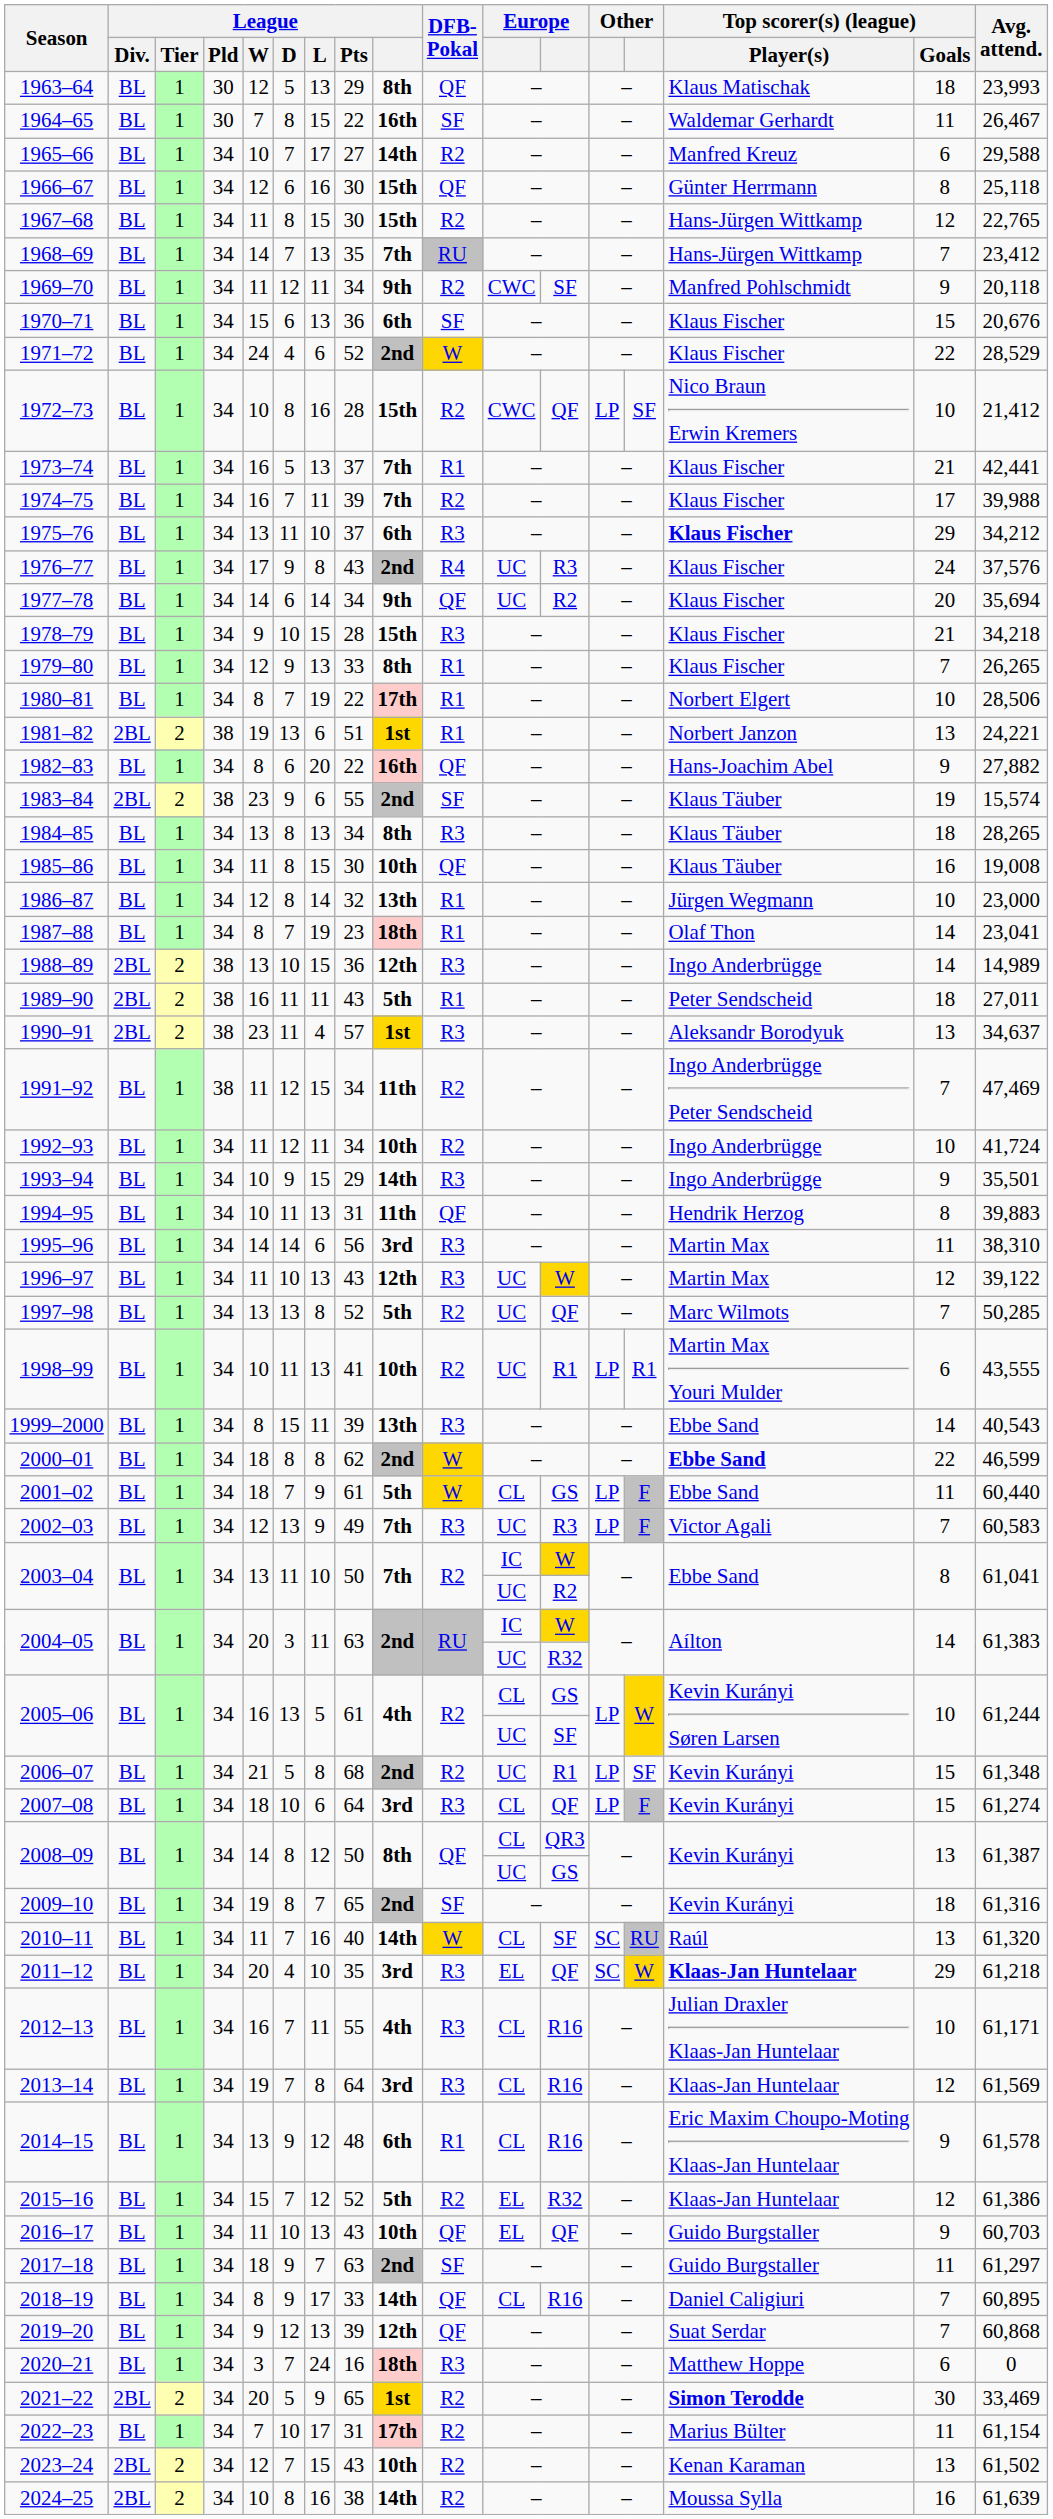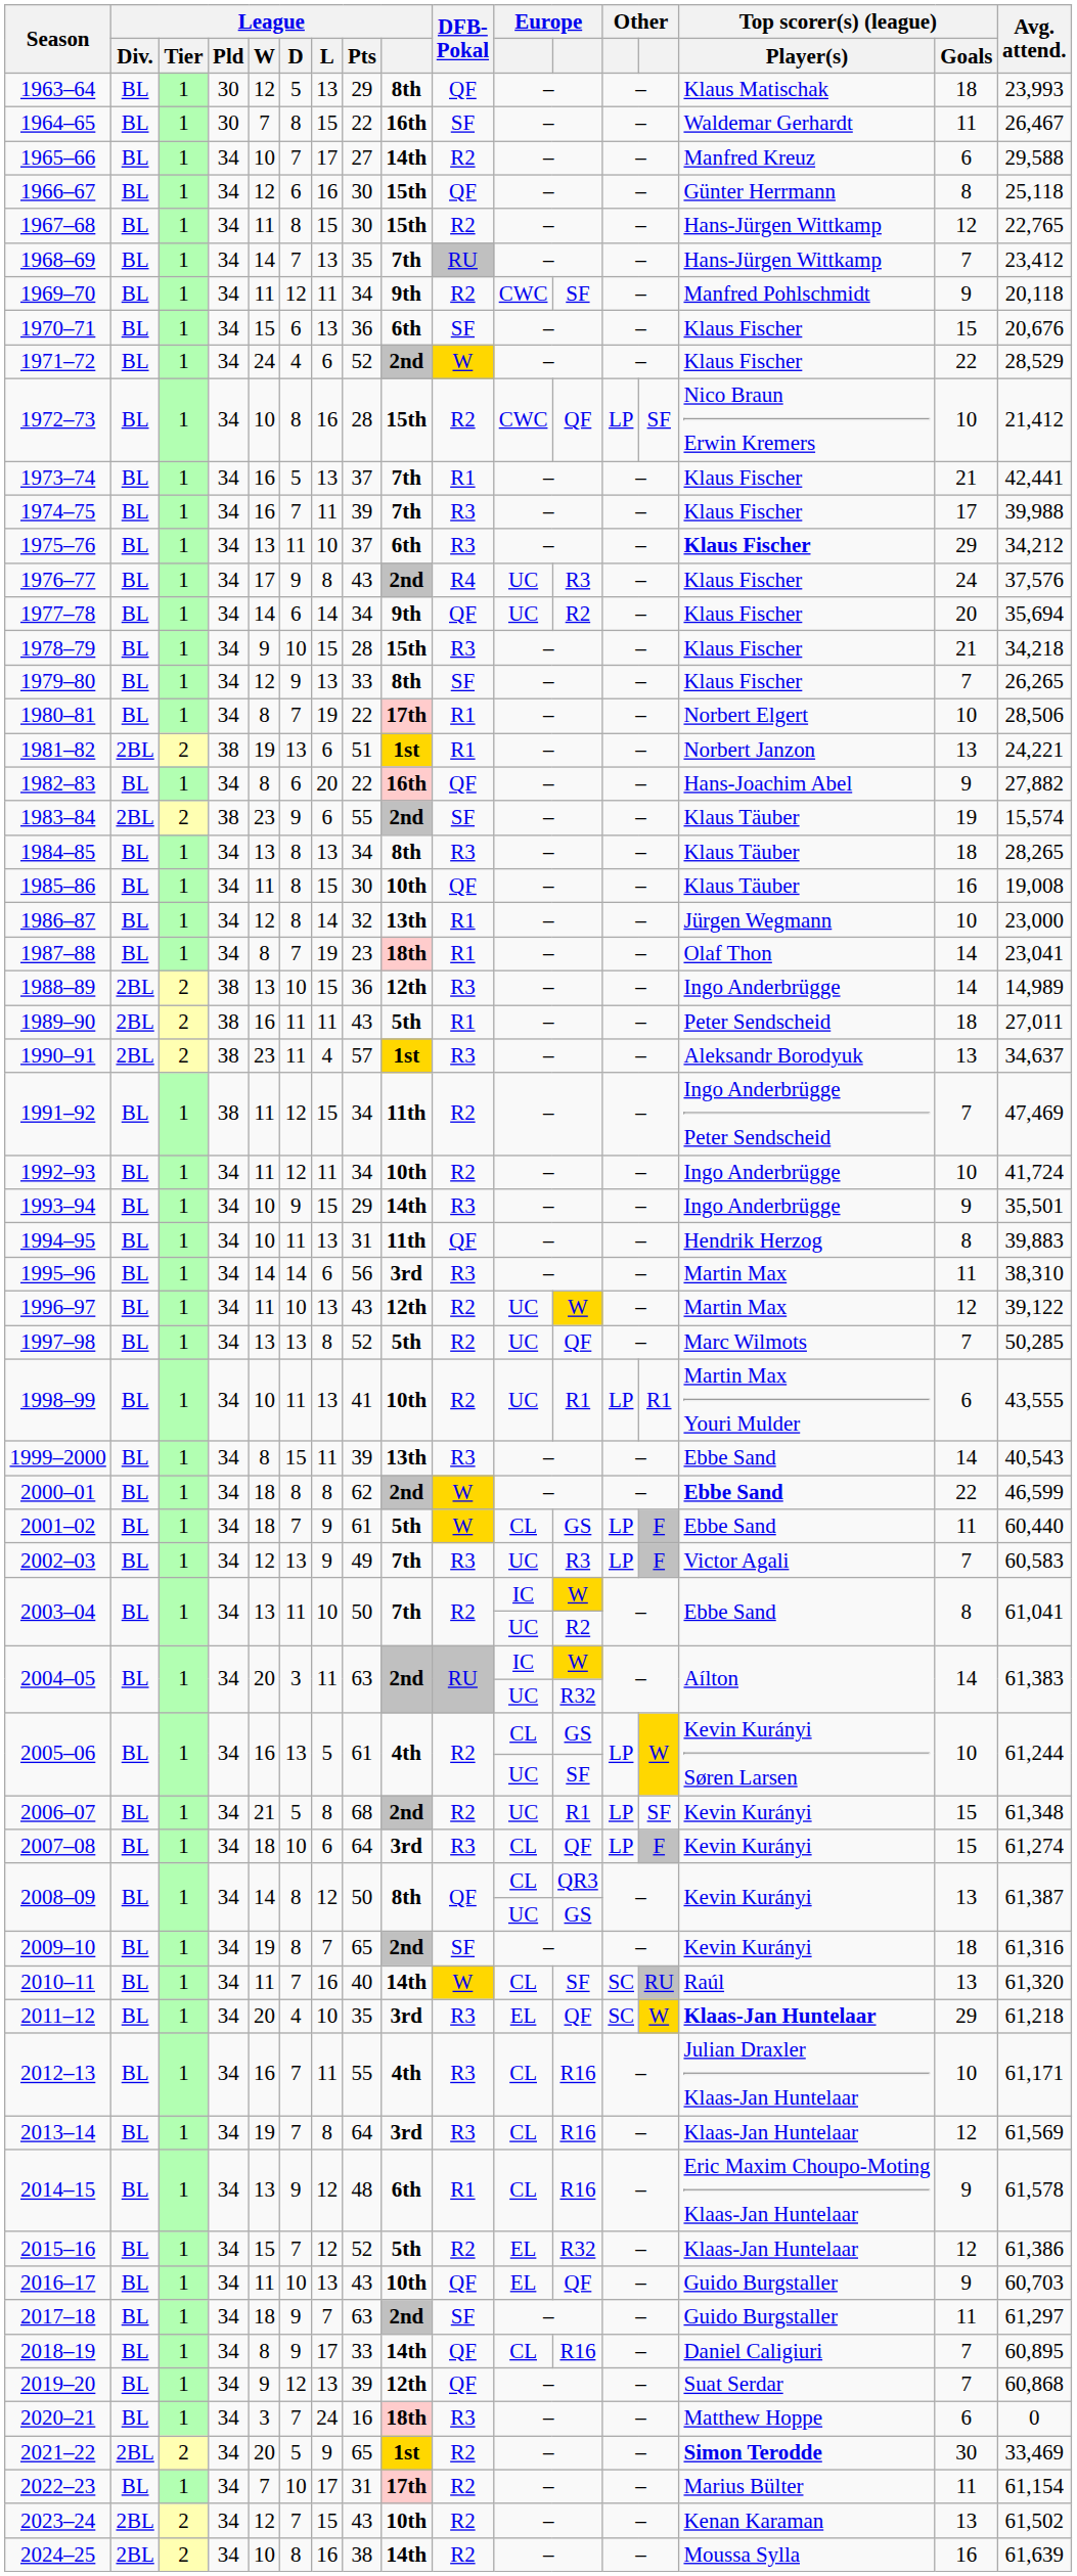1974–75 | DFB- Pokal: R2 -> R3
1979–80 | DFB- Pokal: R1 -> SF
1996–97 | DFB- Pokal: R3 -> R2
